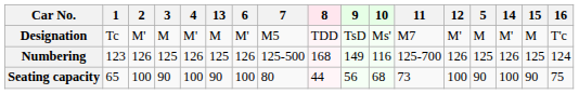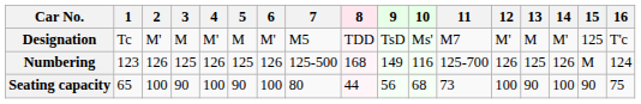columns swapped: 5 <-> 13
Designation | 15: M -> 125
Numbering | 15: 125 -> M
